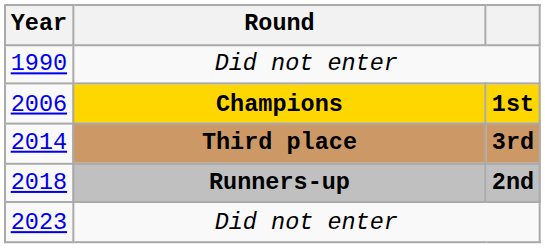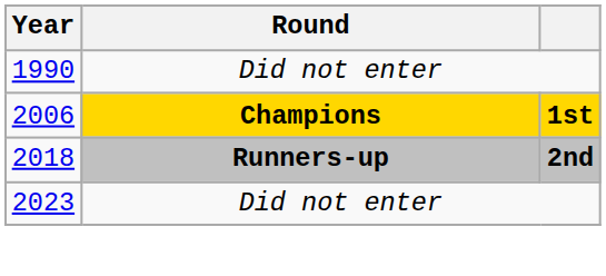- row: 2014 | Third place | 3rd
